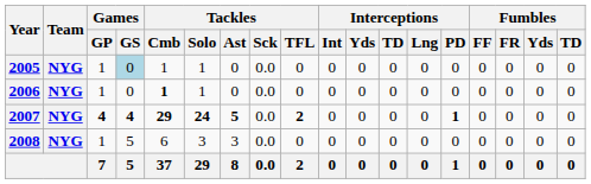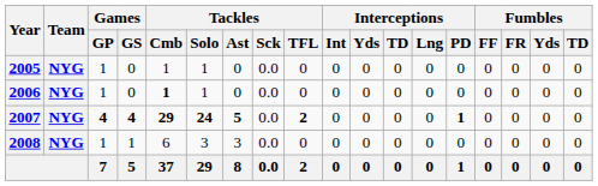2005 | Games / GS: lightblue background -> no background
2008 | Games / GS: 5 -> 1
